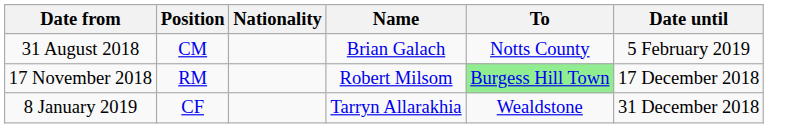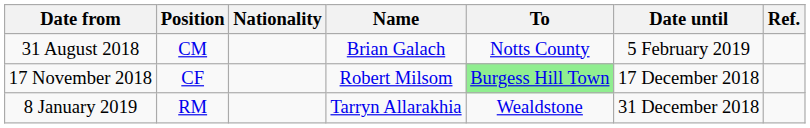+ column: Ref.
17 November 2018 | Position: RM -> CF
8 January 2019 | Position: CF -> RM
